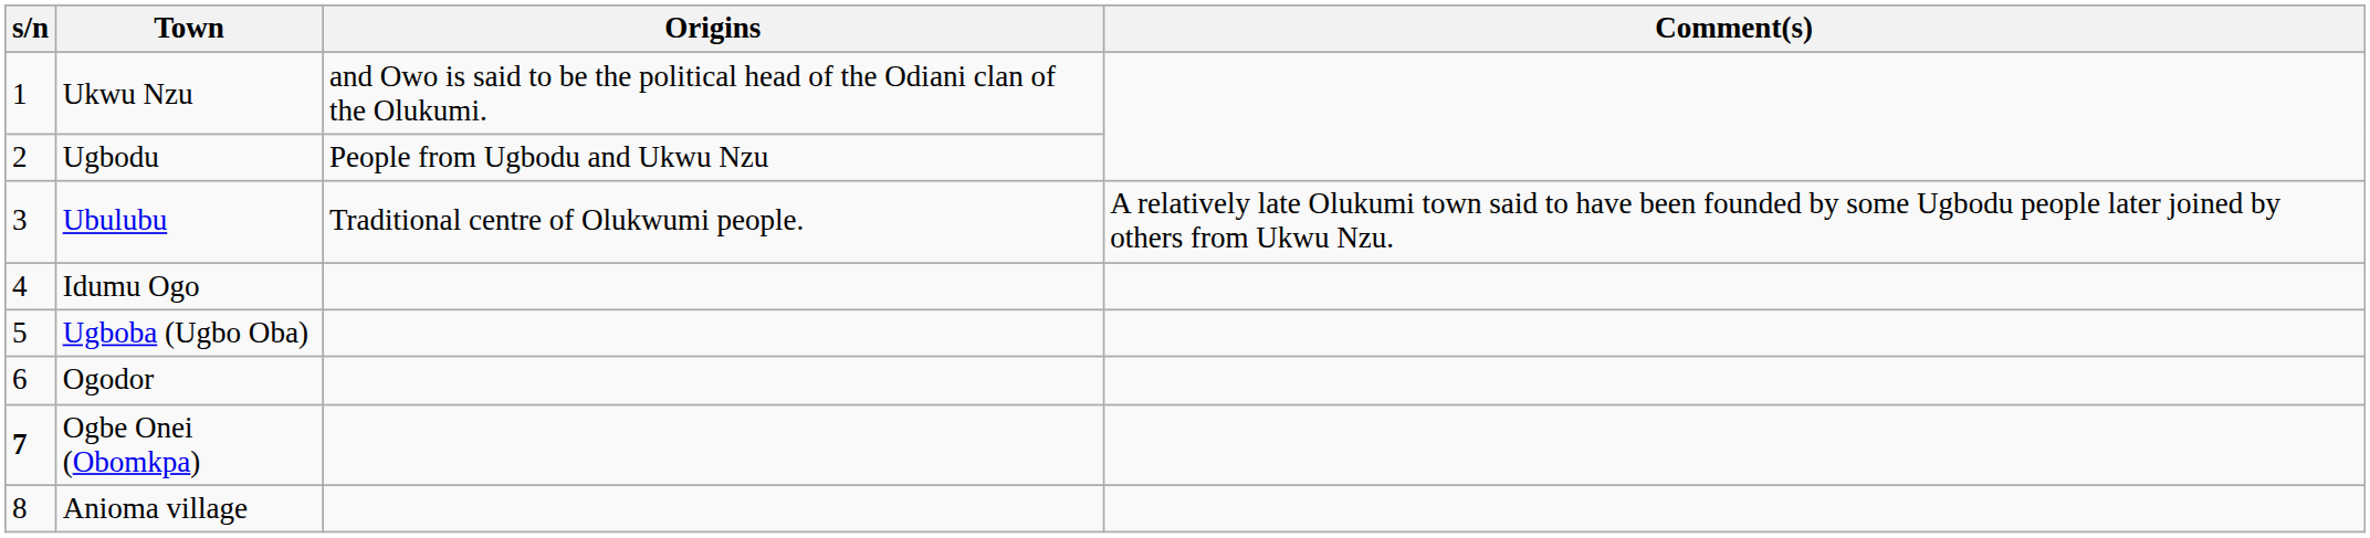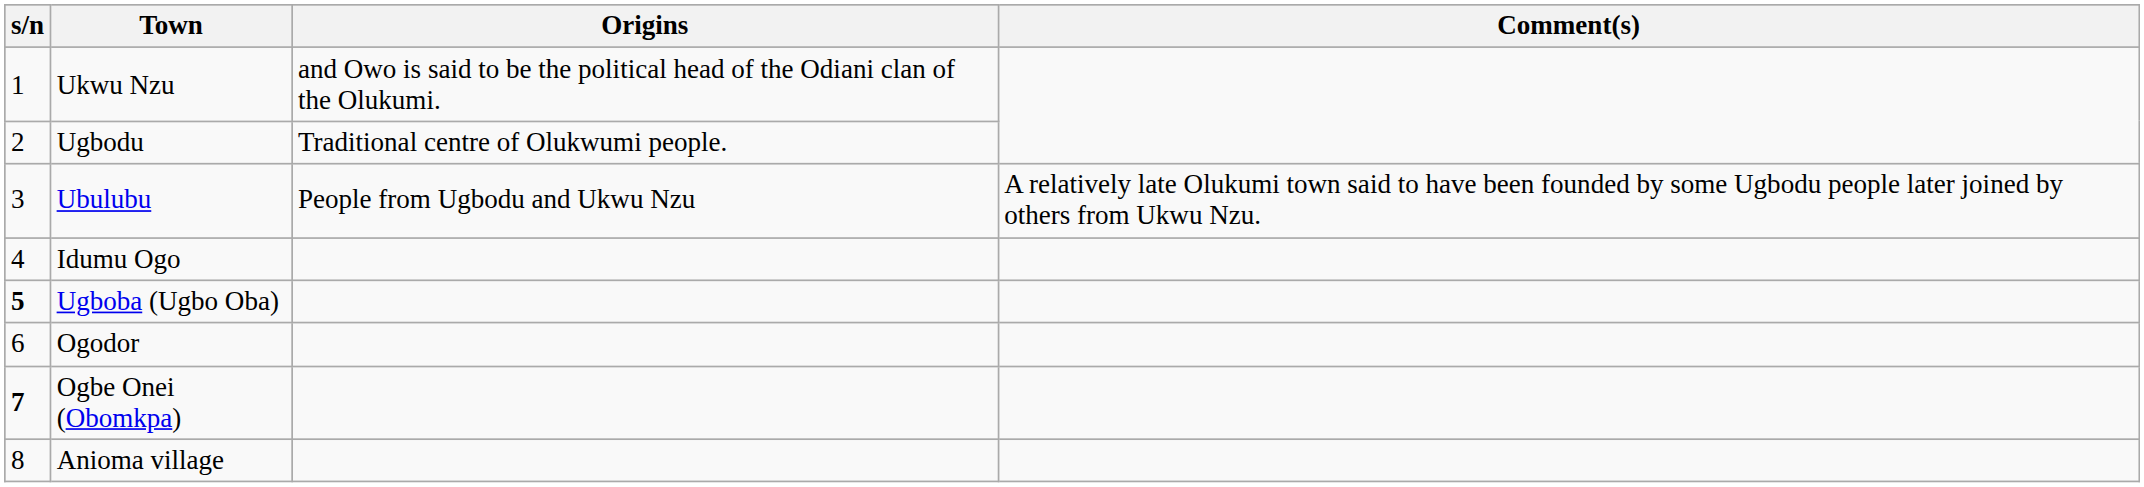Ugbodu | Origins: People from Ugbodu and Ukwu Nzu -> Traditional centre of Olukwumi people.
Ubulubu | Origins: Traditional centre of Olukwumi people. -> People from Ugbodu and Ukwu Nzu
Ugboba (Ugbo Oba) | s/n: normal -> bold
